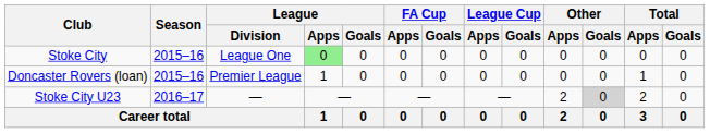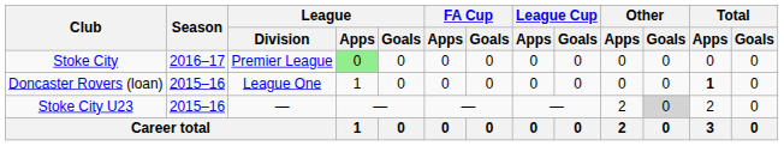Stoke City | Season: 2015–16 -> 2016–17
Stoke City | League / Division: League One -> Premier League
Doncaster Rovers (loan) | League / Division: Premier League -> League One
Doncaster Rovers (loan) | Total / Apps: normal -> bold
Stoke City U23 | Season: 2016–17 -> 2015–16
